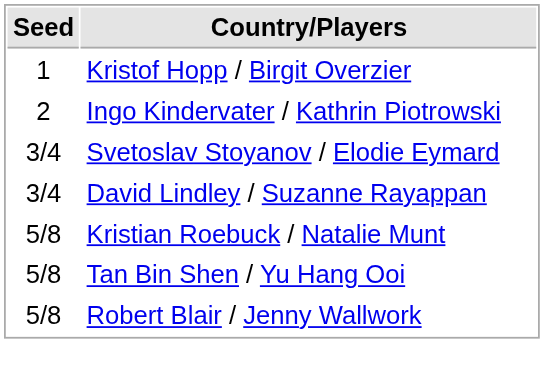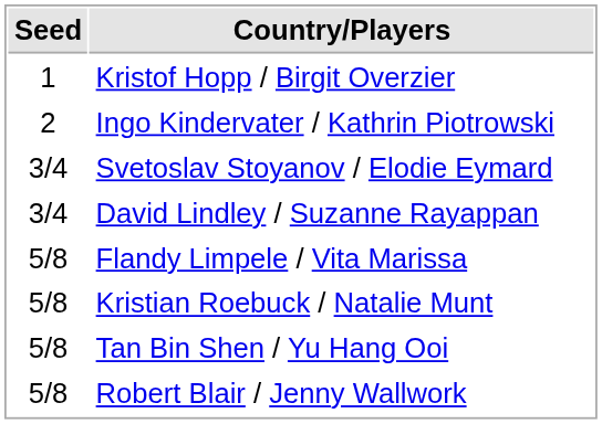+ row: 5/8 | Flandy Limpele / Vita Marissa
